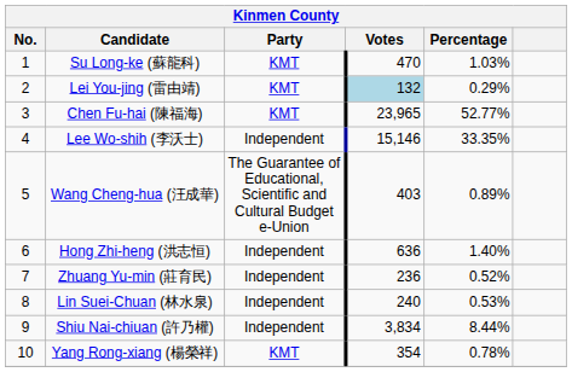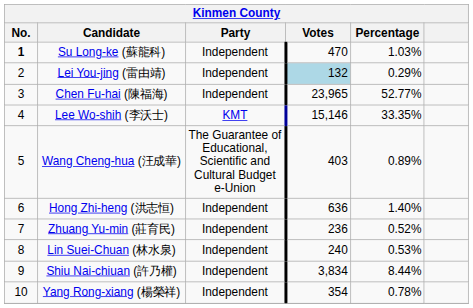Su Long-ke (蘇龍科) | No.: normal -> bold
Su Long-ke (蘇龍科) | Party: KMT -> Independent
Lei You-jing (雷由靖) | Party: KMT -> Independent
Chen Fu-hai (陳福海) | Party: KMT -> Independent
Lee Wo-shih (李沃士) | Party: Independent -> KMT
Yang Rong-xiang (楊榮祥) | Party: KMT -> Independent
